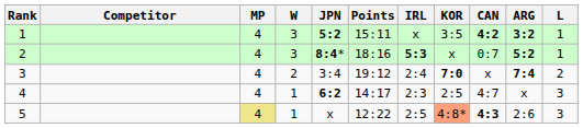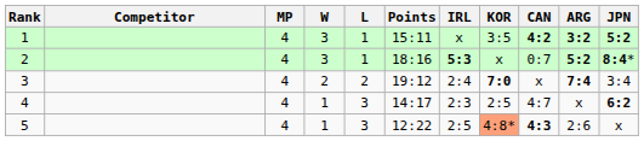columns swapped: L <-> JPN
5 | MP: khaki background -> no background
